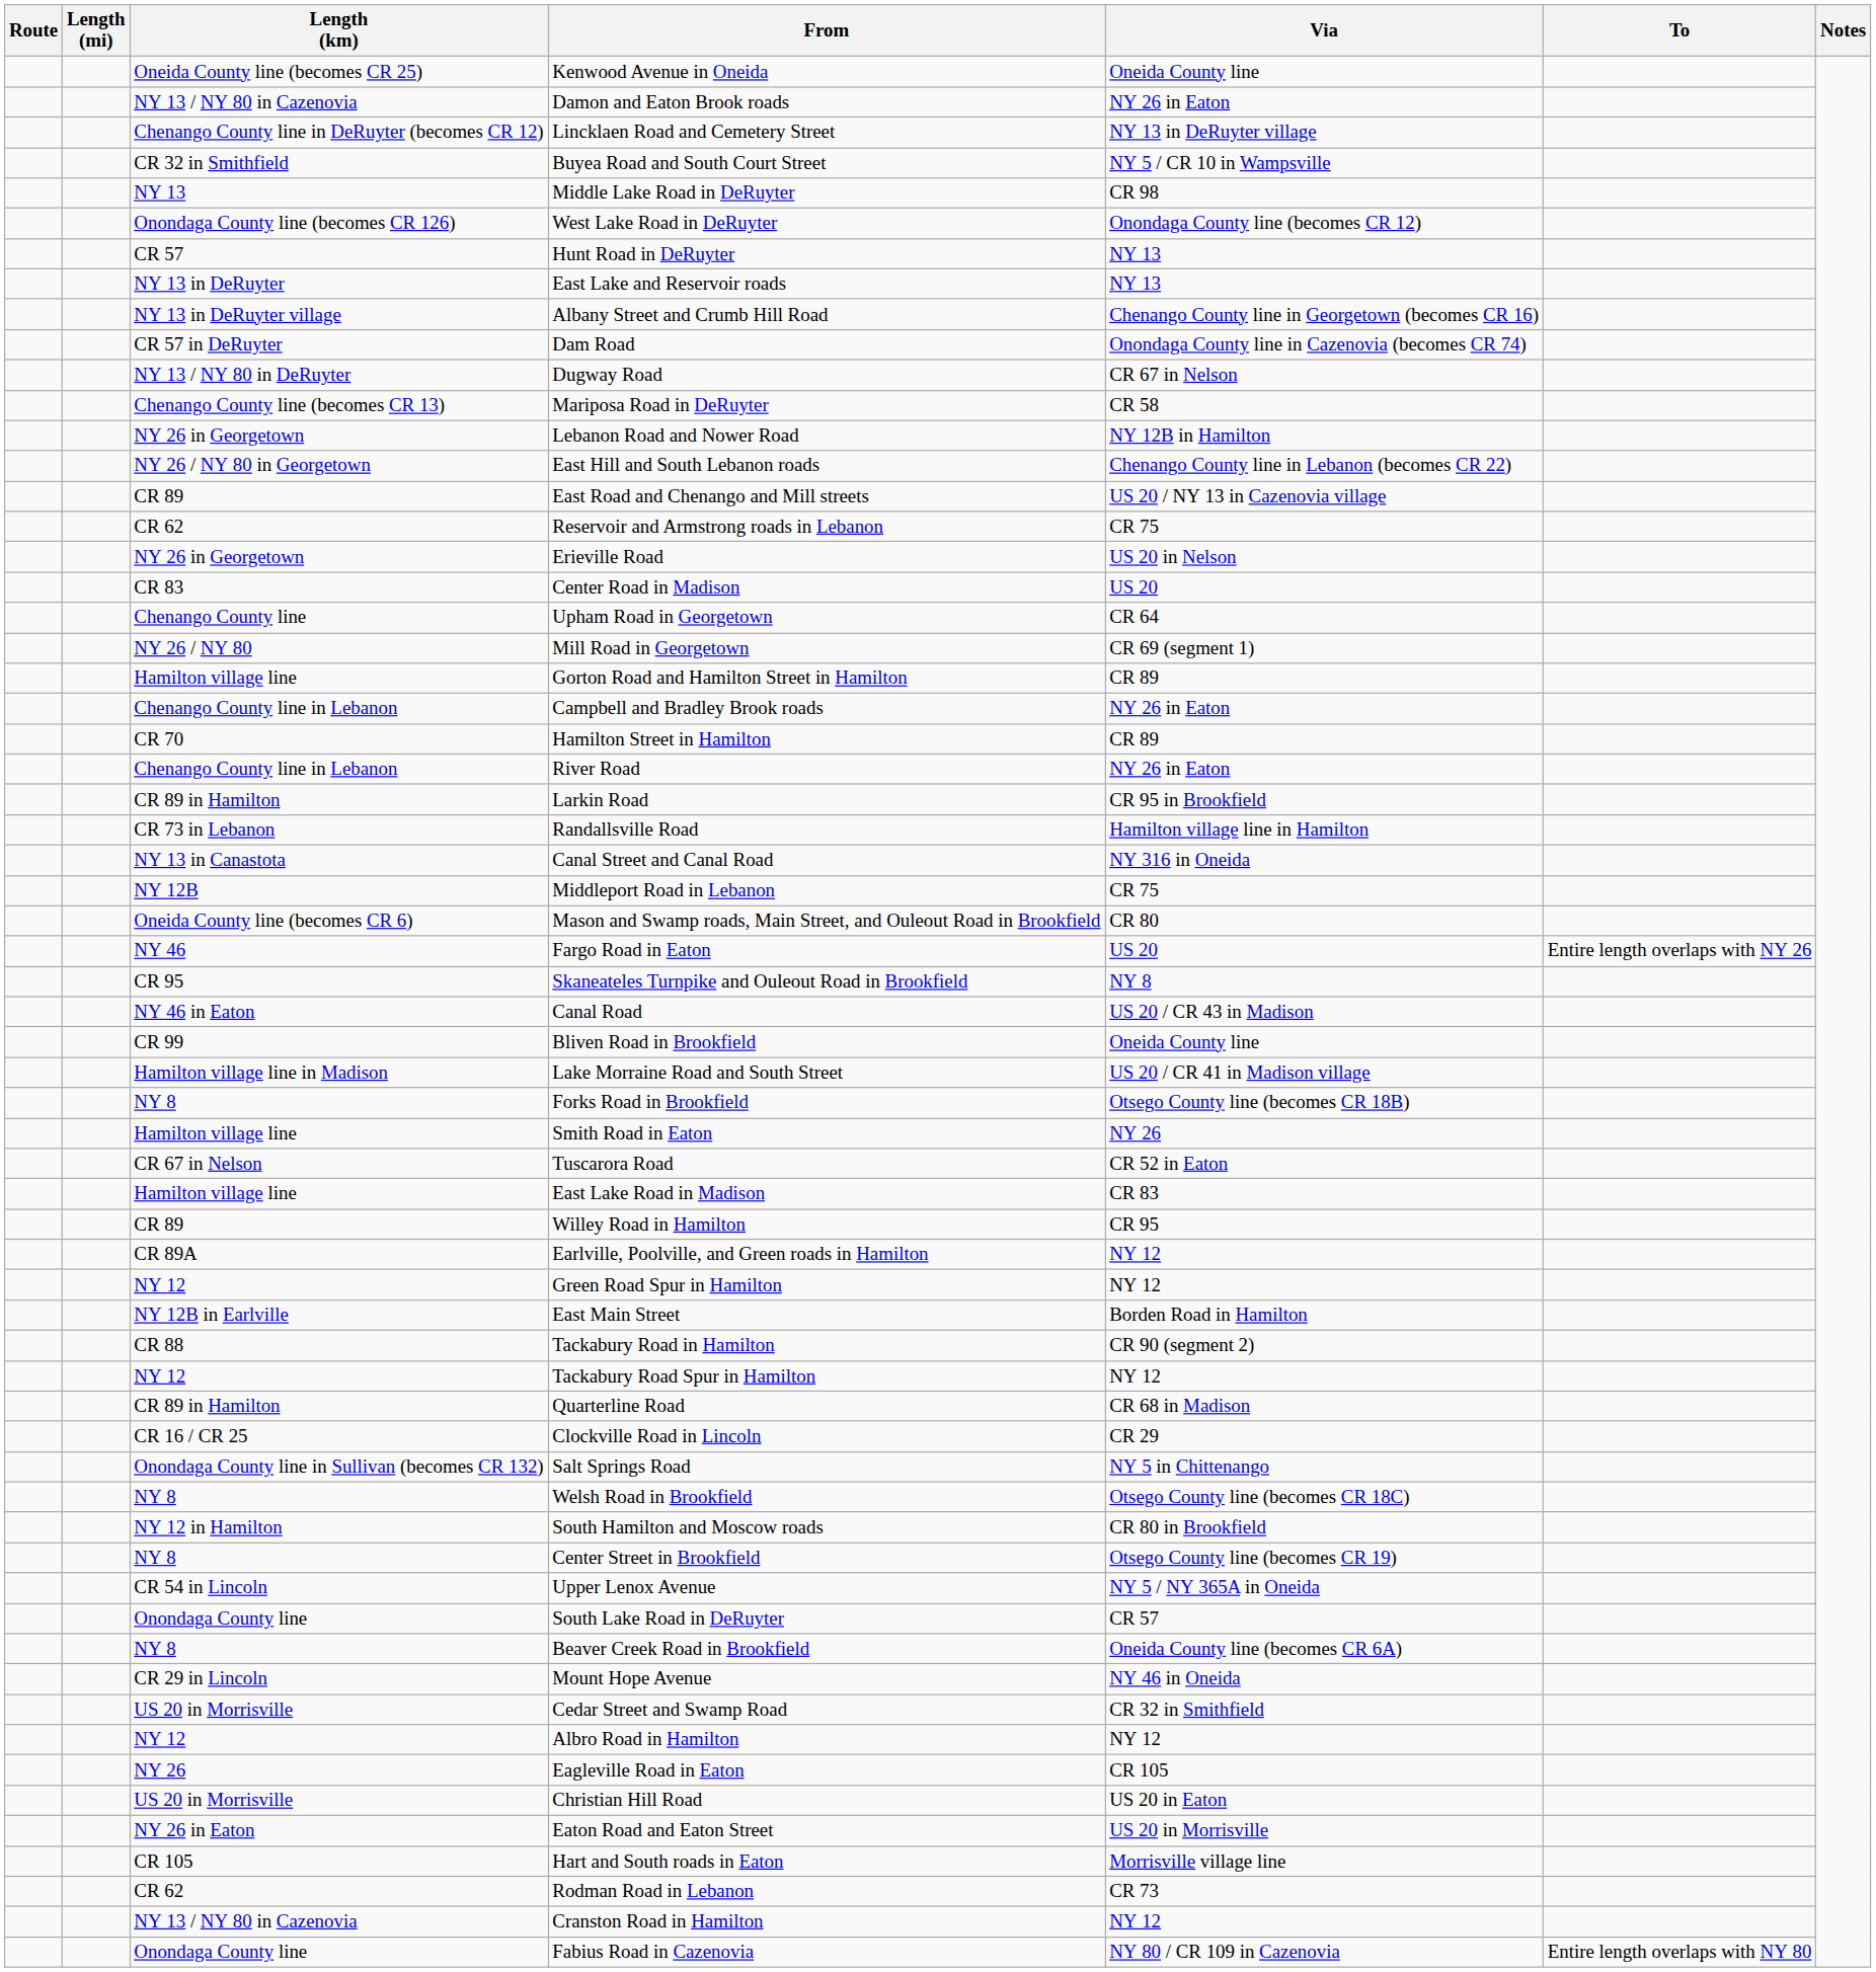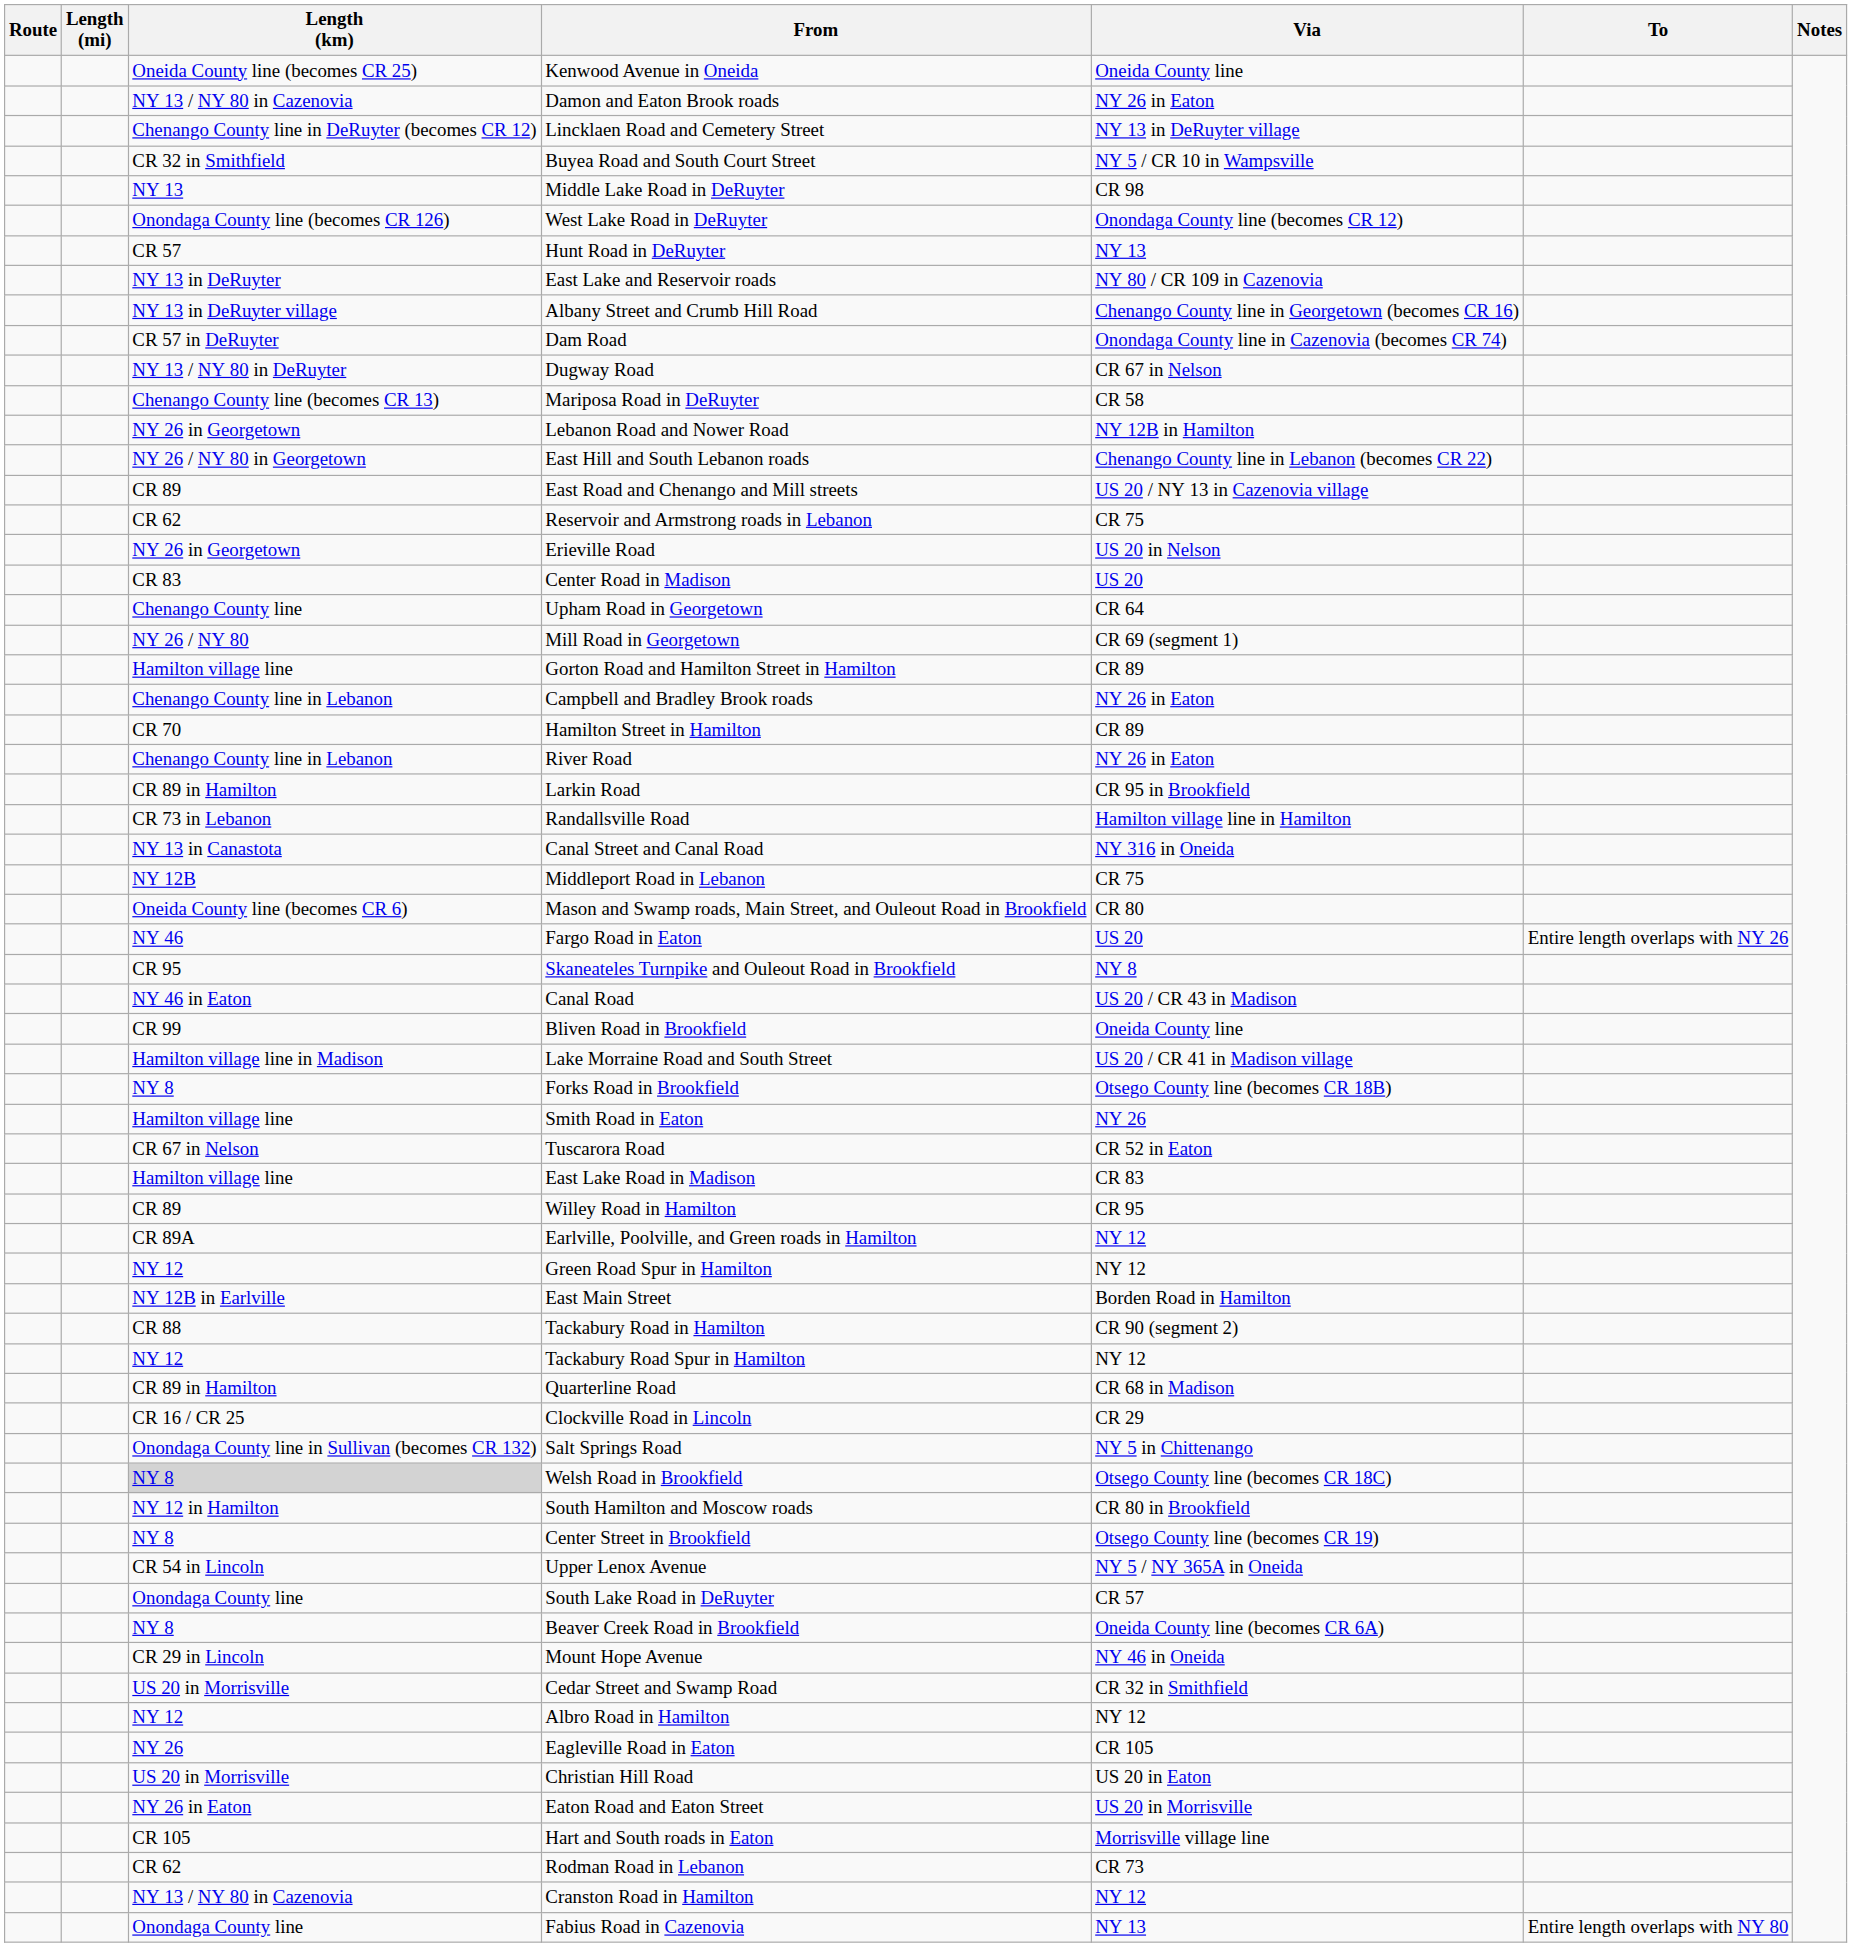East Lake and Reservoir roads | Via: NY 13 -> NY 80 / CR 109 in Cazenovia
Welsh Road in Brookfield | Length (km): no background -> lightgrey background
Fabius Road in Cazenovia | Via: NY 80 / CR 109 in Cazenovia -> NY 13
